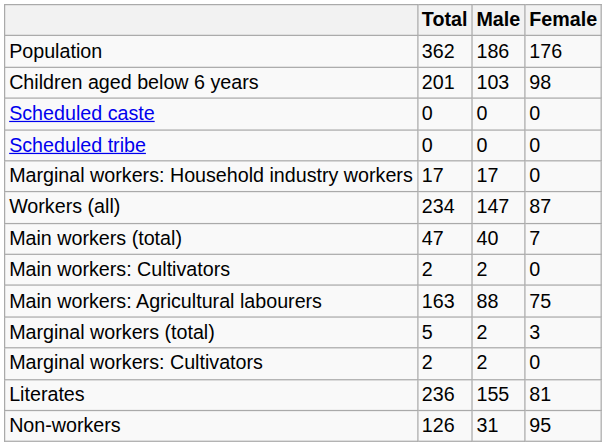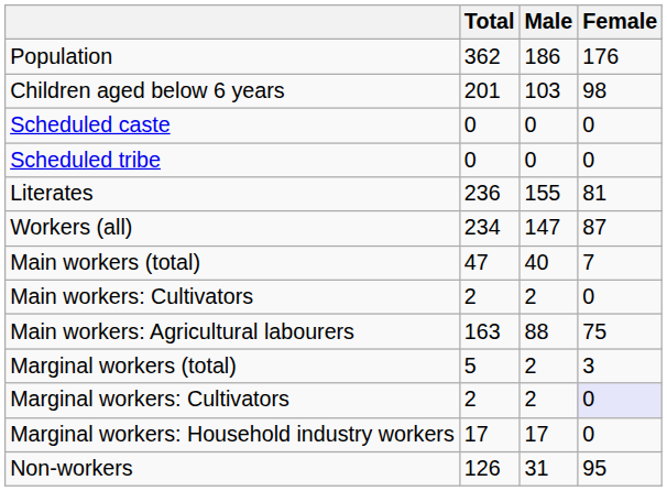rows swapped: Literates <-> Marginal workers: Household industry workers
Marginal workers: Cultivators | Female: no background -> lavender background
